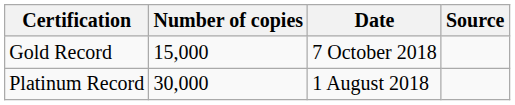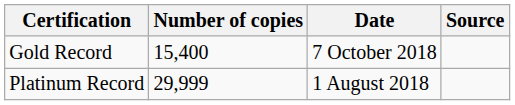Gold Record | Number of copies: 15,000 -> 15,400
Platinum Record | Number of copies: 30,000 -> 29,999
